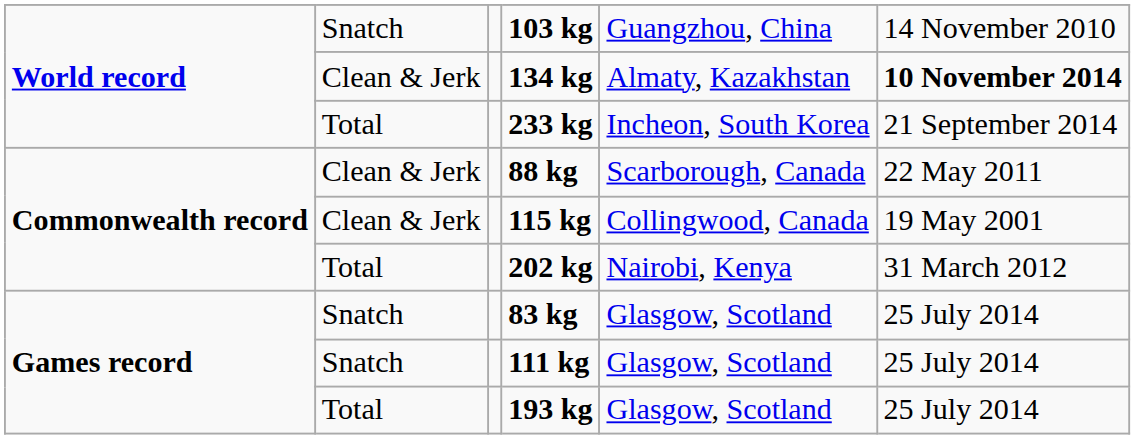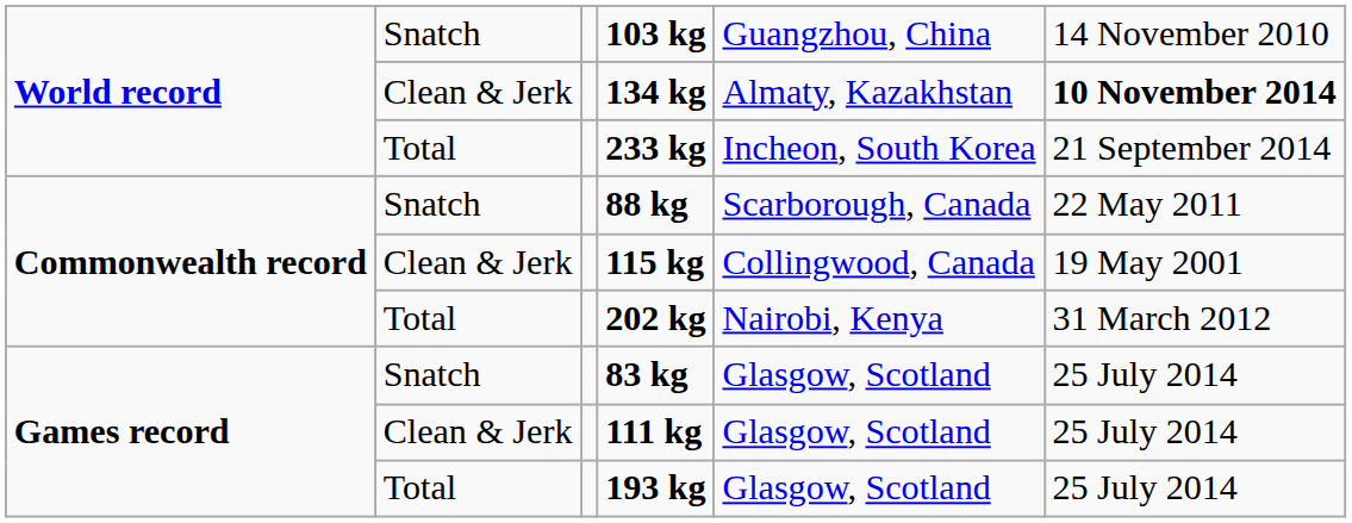88 kg | column 2: Clean & Jerk -> Snatch
111 kg | column 2: Snatch -> Clean & Jerk
